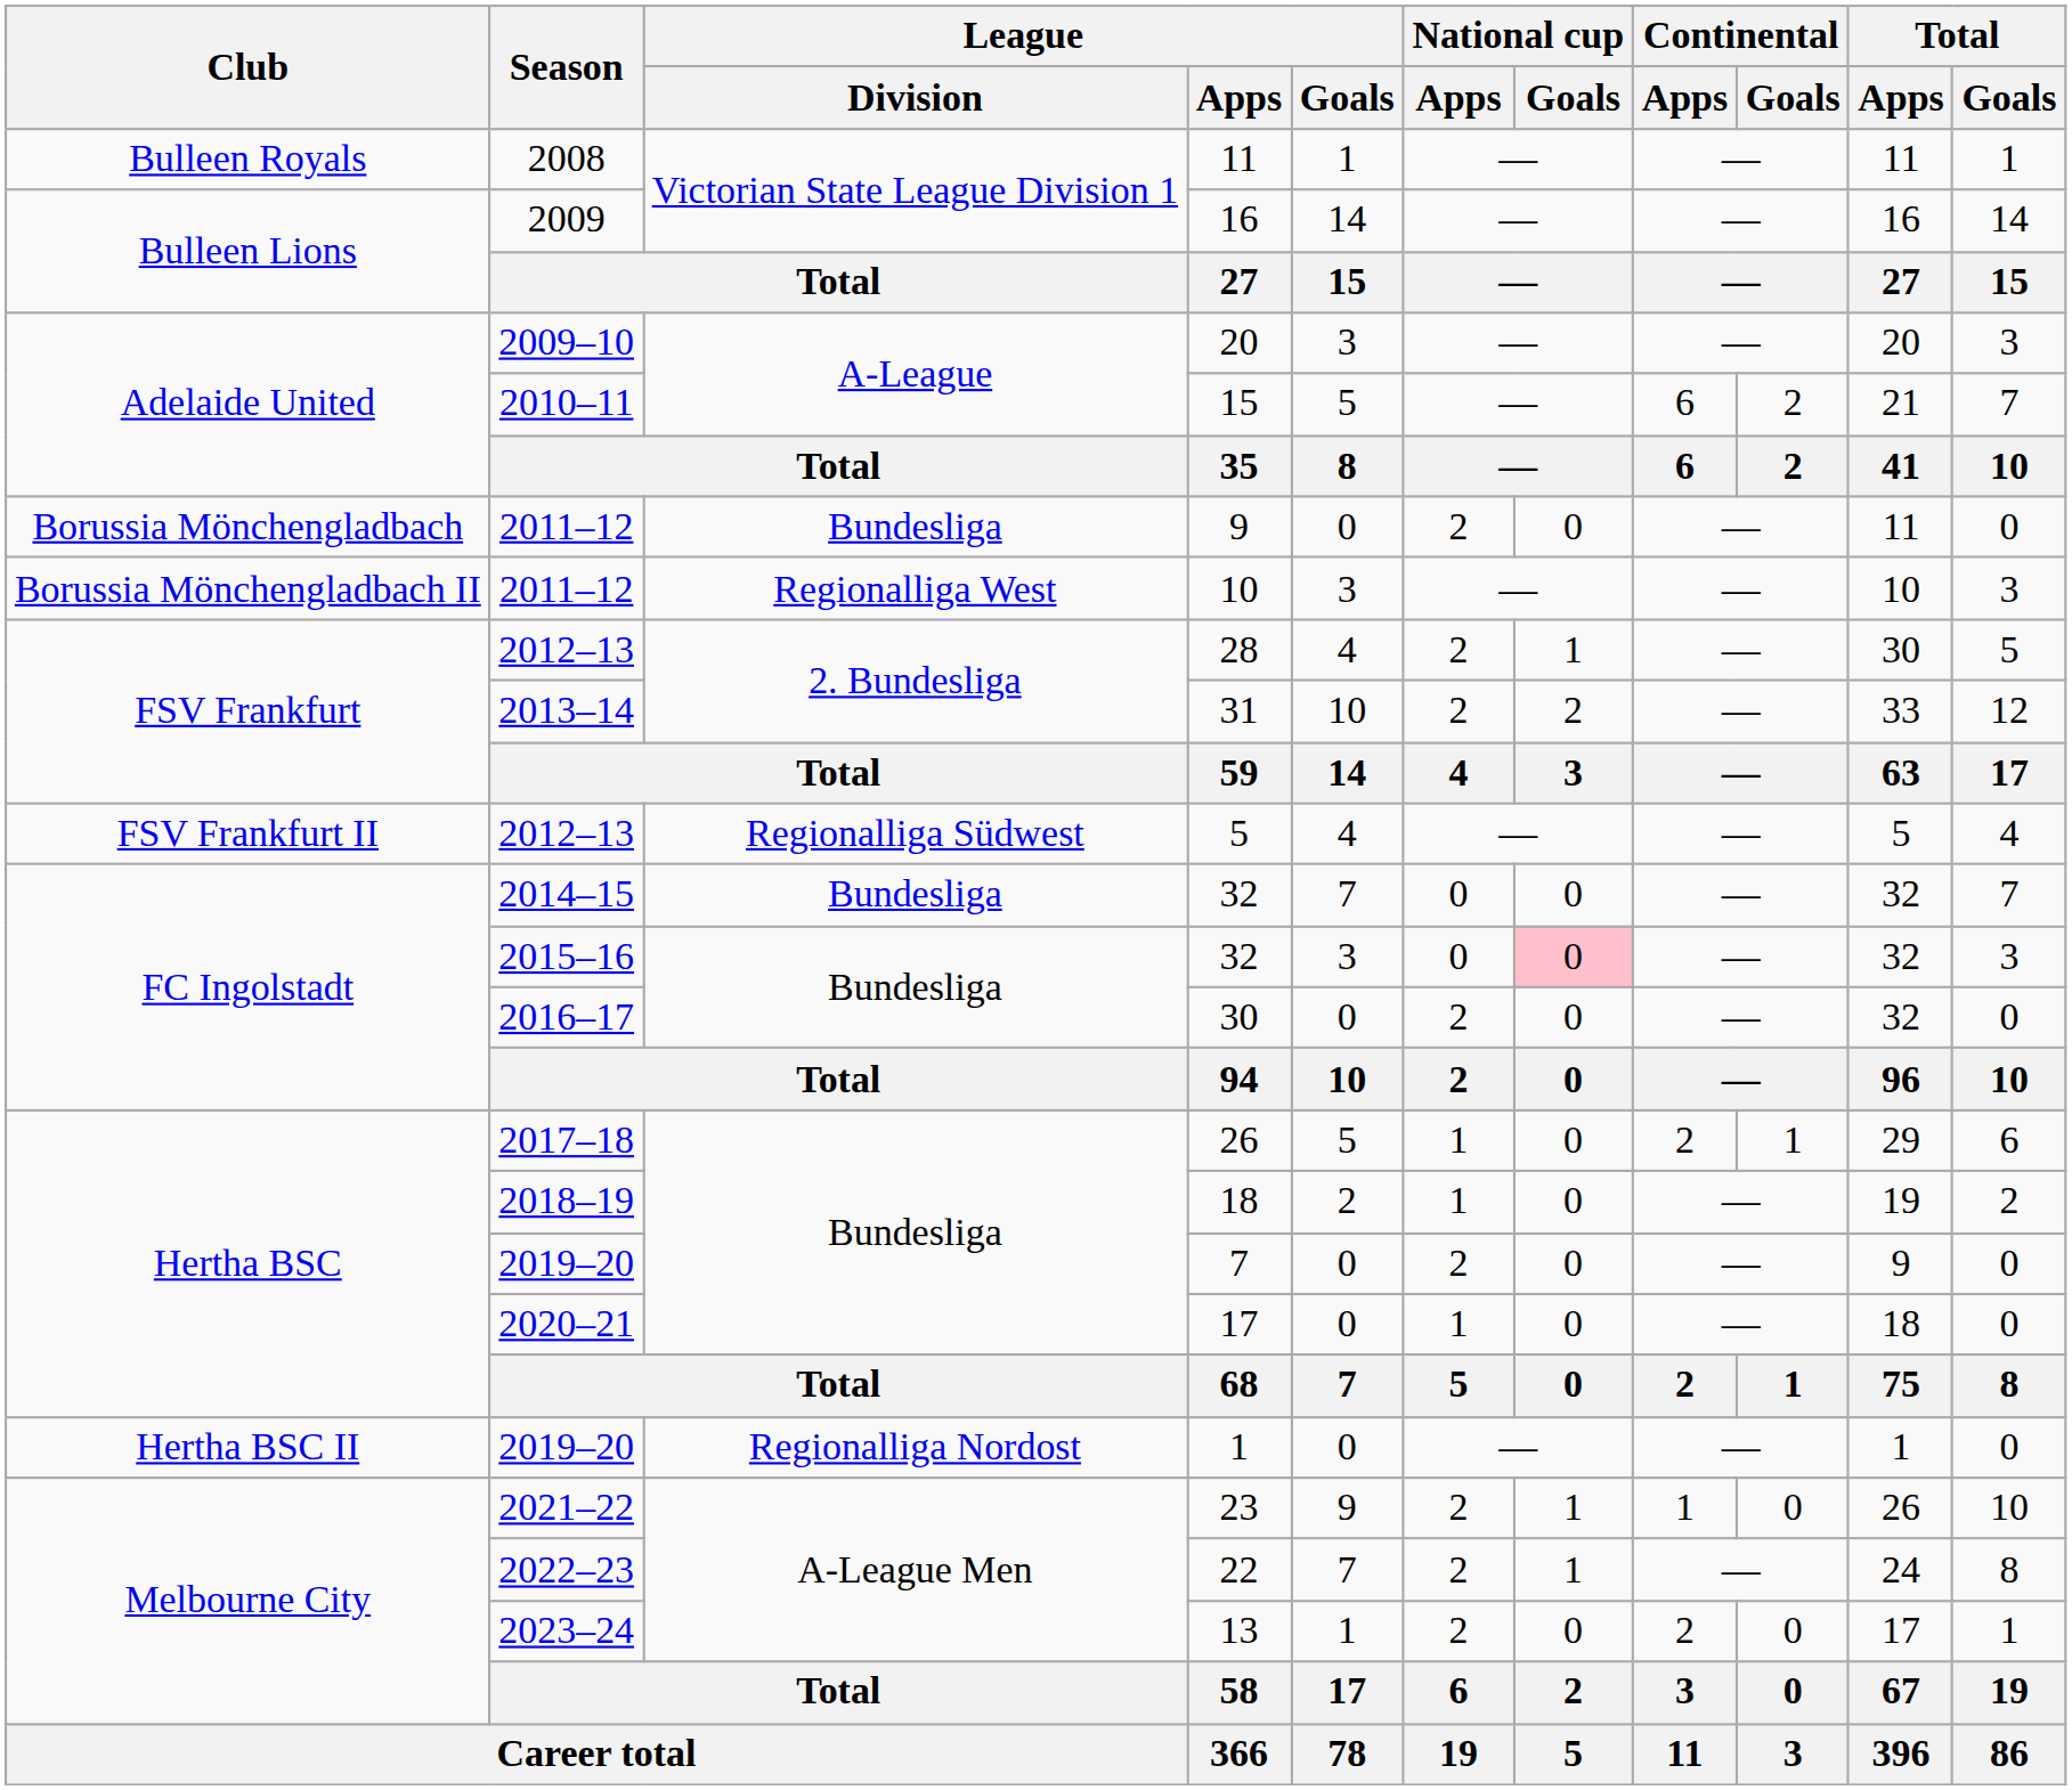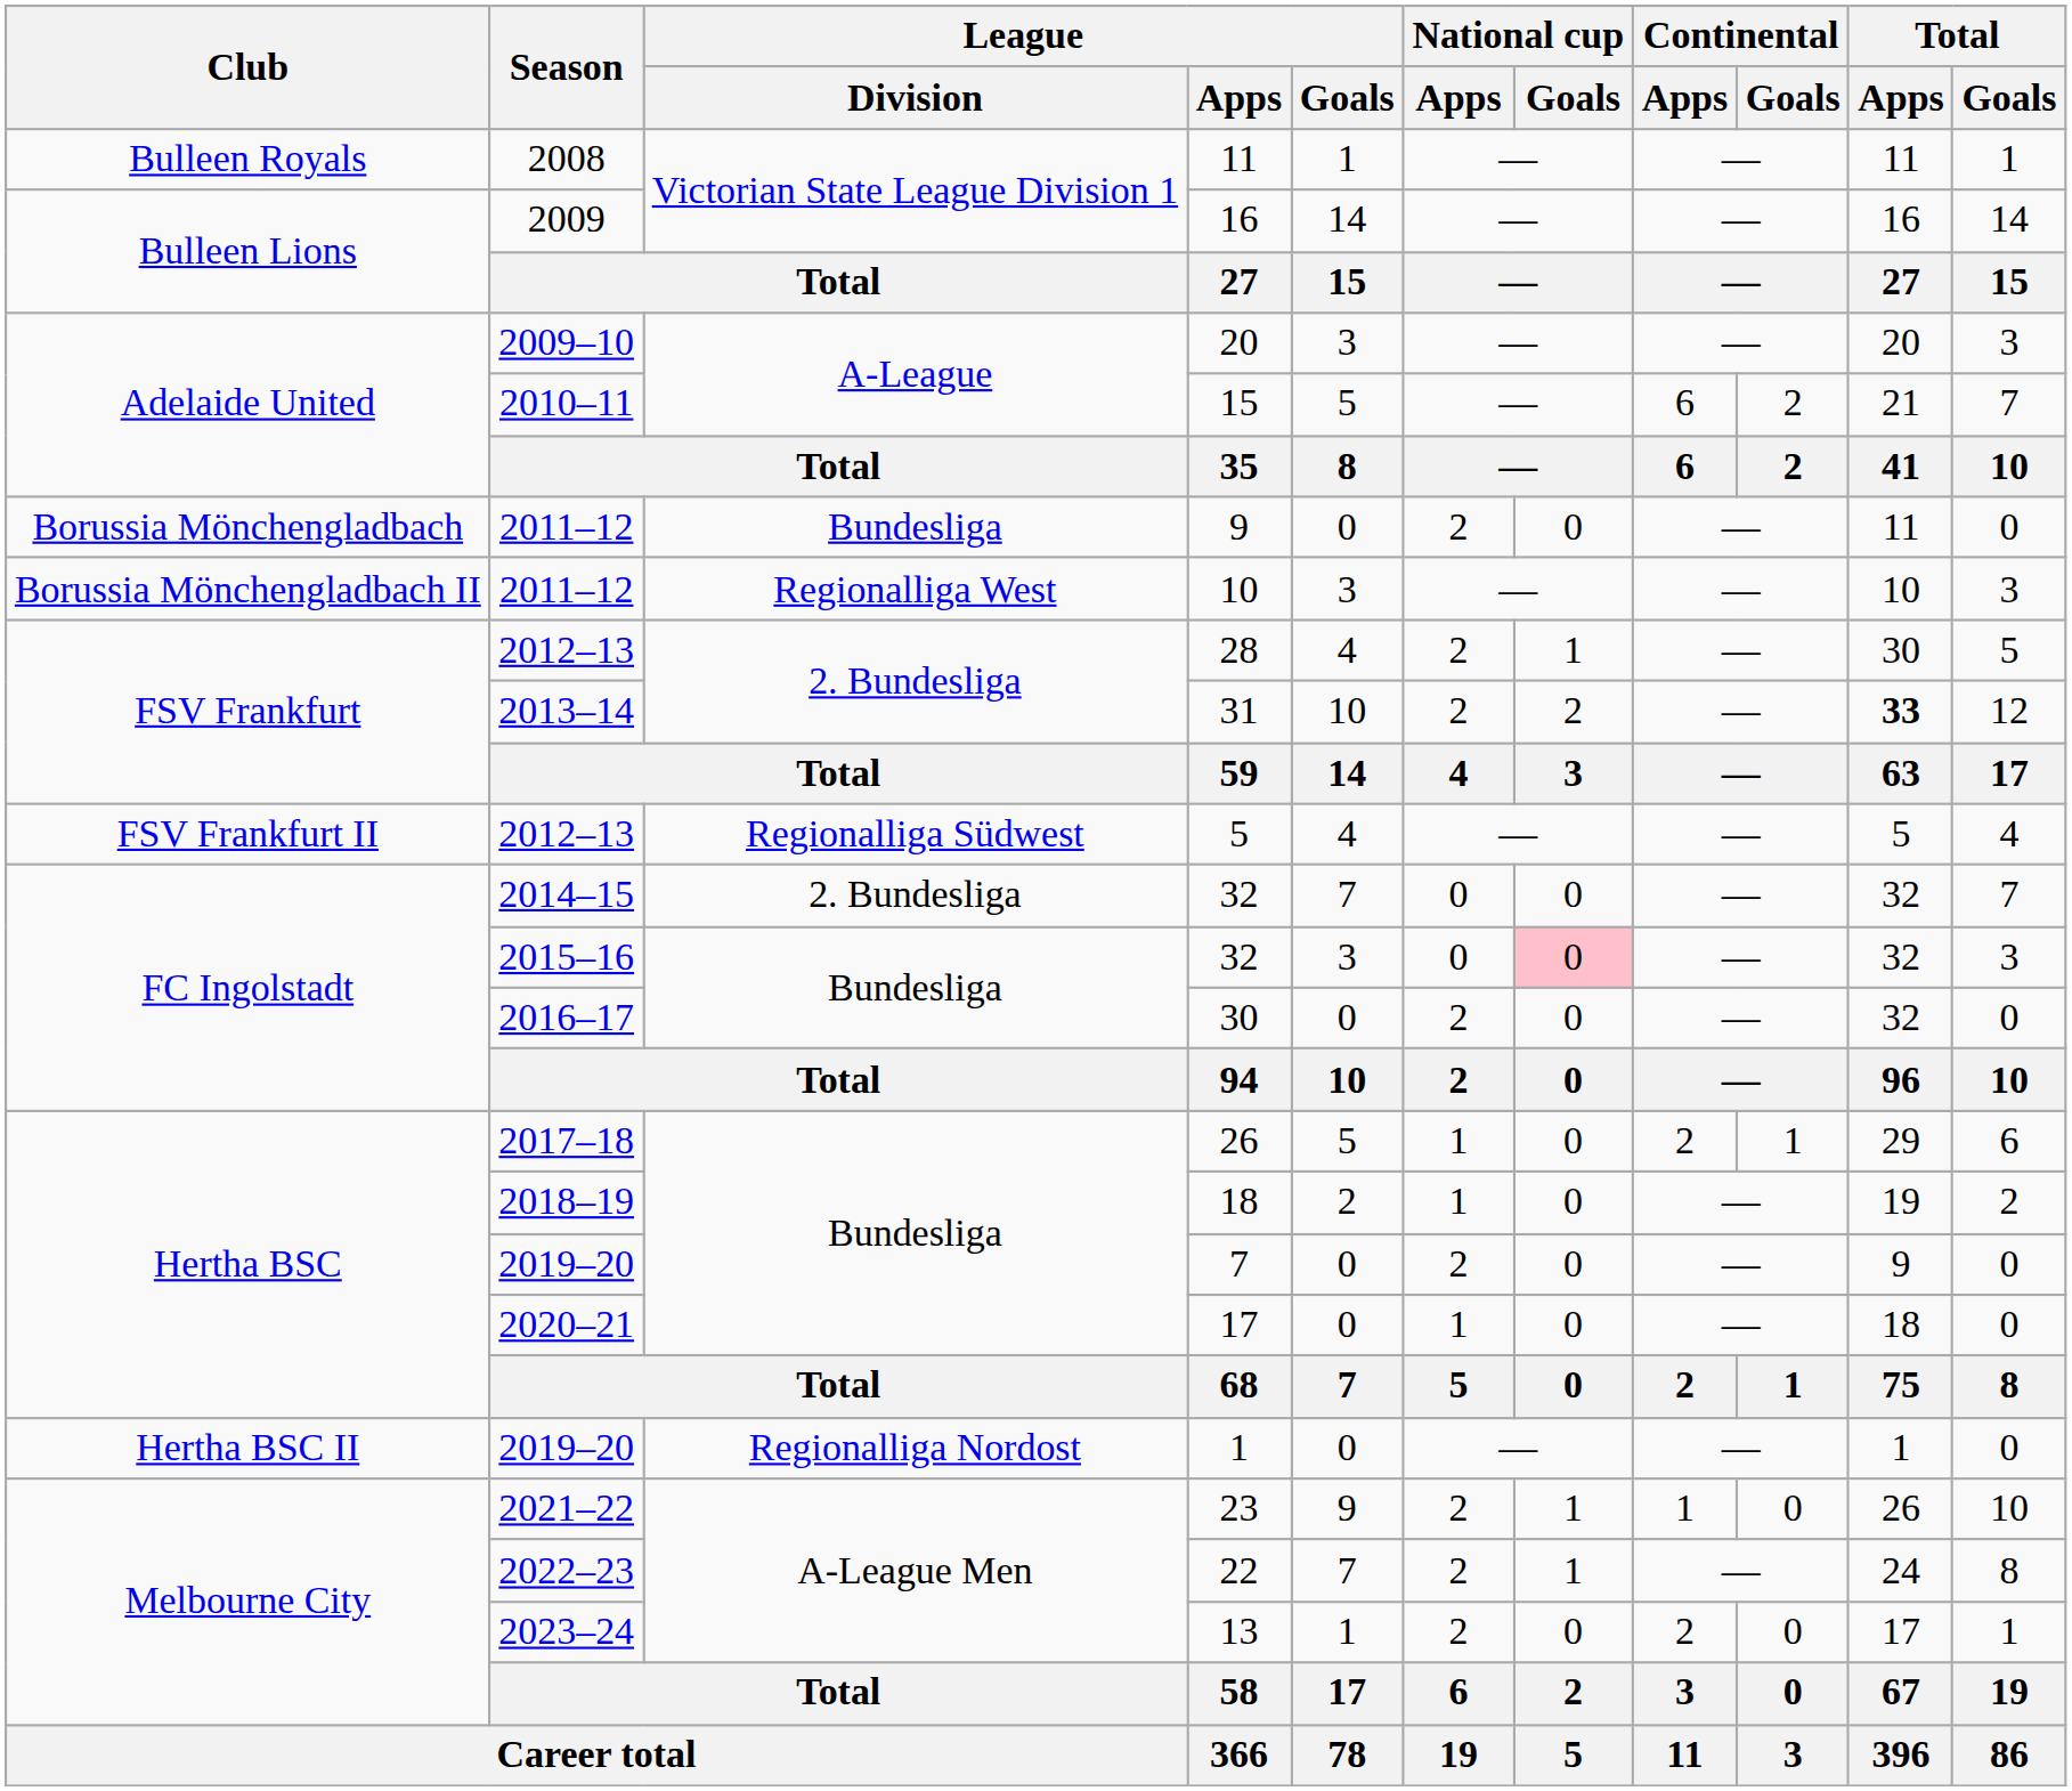31 | Total / Apps: normal -> bold
2014–15 / 32 | League / Division: Bundesliga -> 2. Bundesliga
